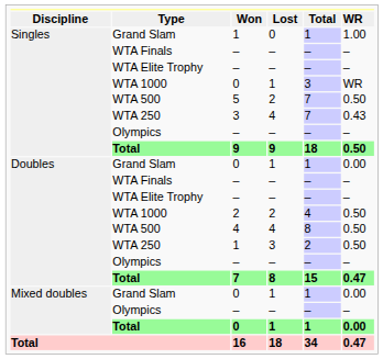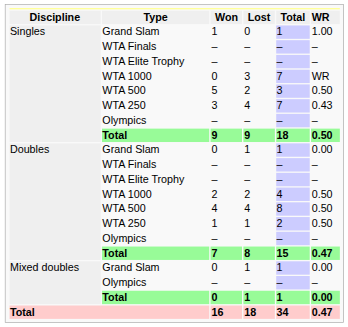WTA 1000 / 0 | column 4: 1 -> 3
WTA 1000 / 0 | column 5: 3 -> 7
5 | column 5: 7 -> 3
WTA 250 / 1 | column 4: 3 -> 1
